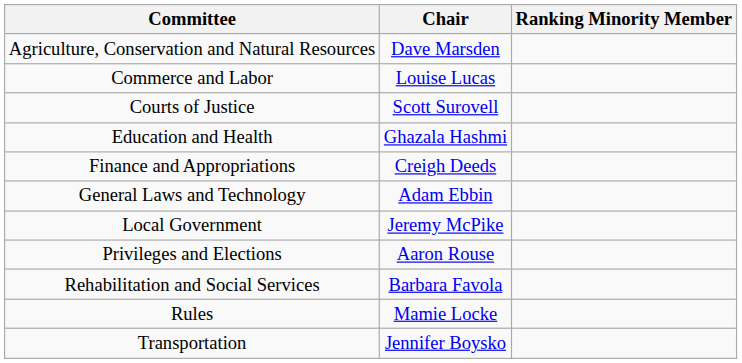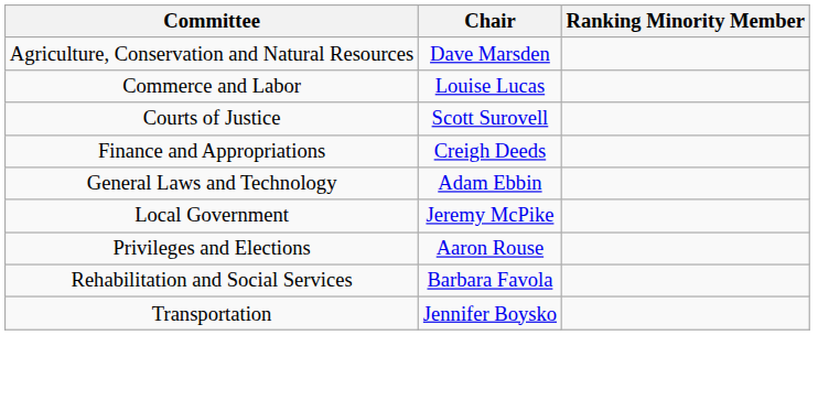- row: Education and Health | Ghazala Hashmi
- row: Rules | Mamie Locke
